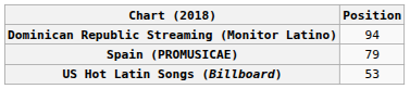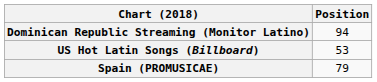rows swapped: Spain (PROMUSICAE) <-> US Hot Latin Songs (Billboard)
